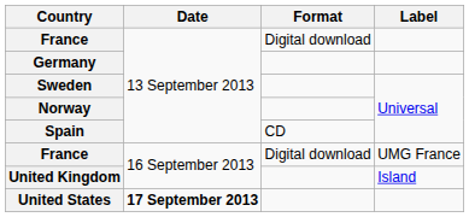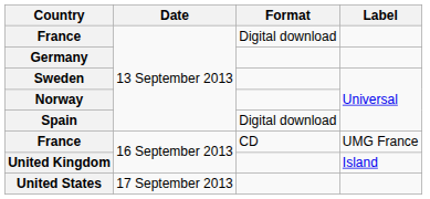Spain | Format: CD -> Digital download
France / UMG France | Format: Digital download -> CD
United States | Date: bold -> normal
